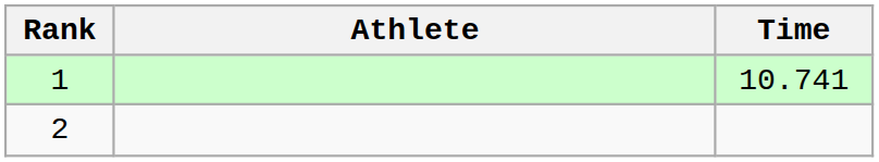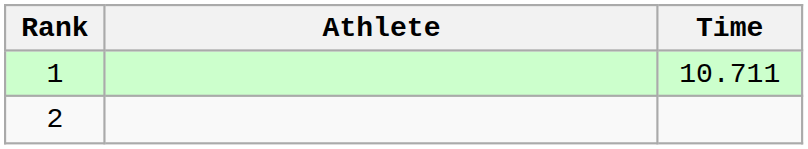1 | Time: 10.741 -> 10.711
